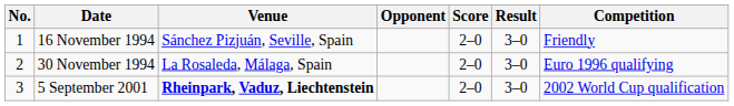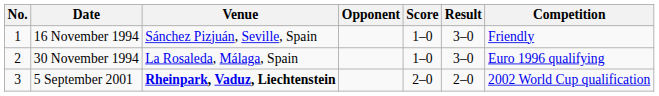16 November 1994 | Score: 2–0 -> 1–0
30 November 1994 | Score: 2–0 -> 1–0
5 September 2001 | Result: 3–0 -> 2–0
